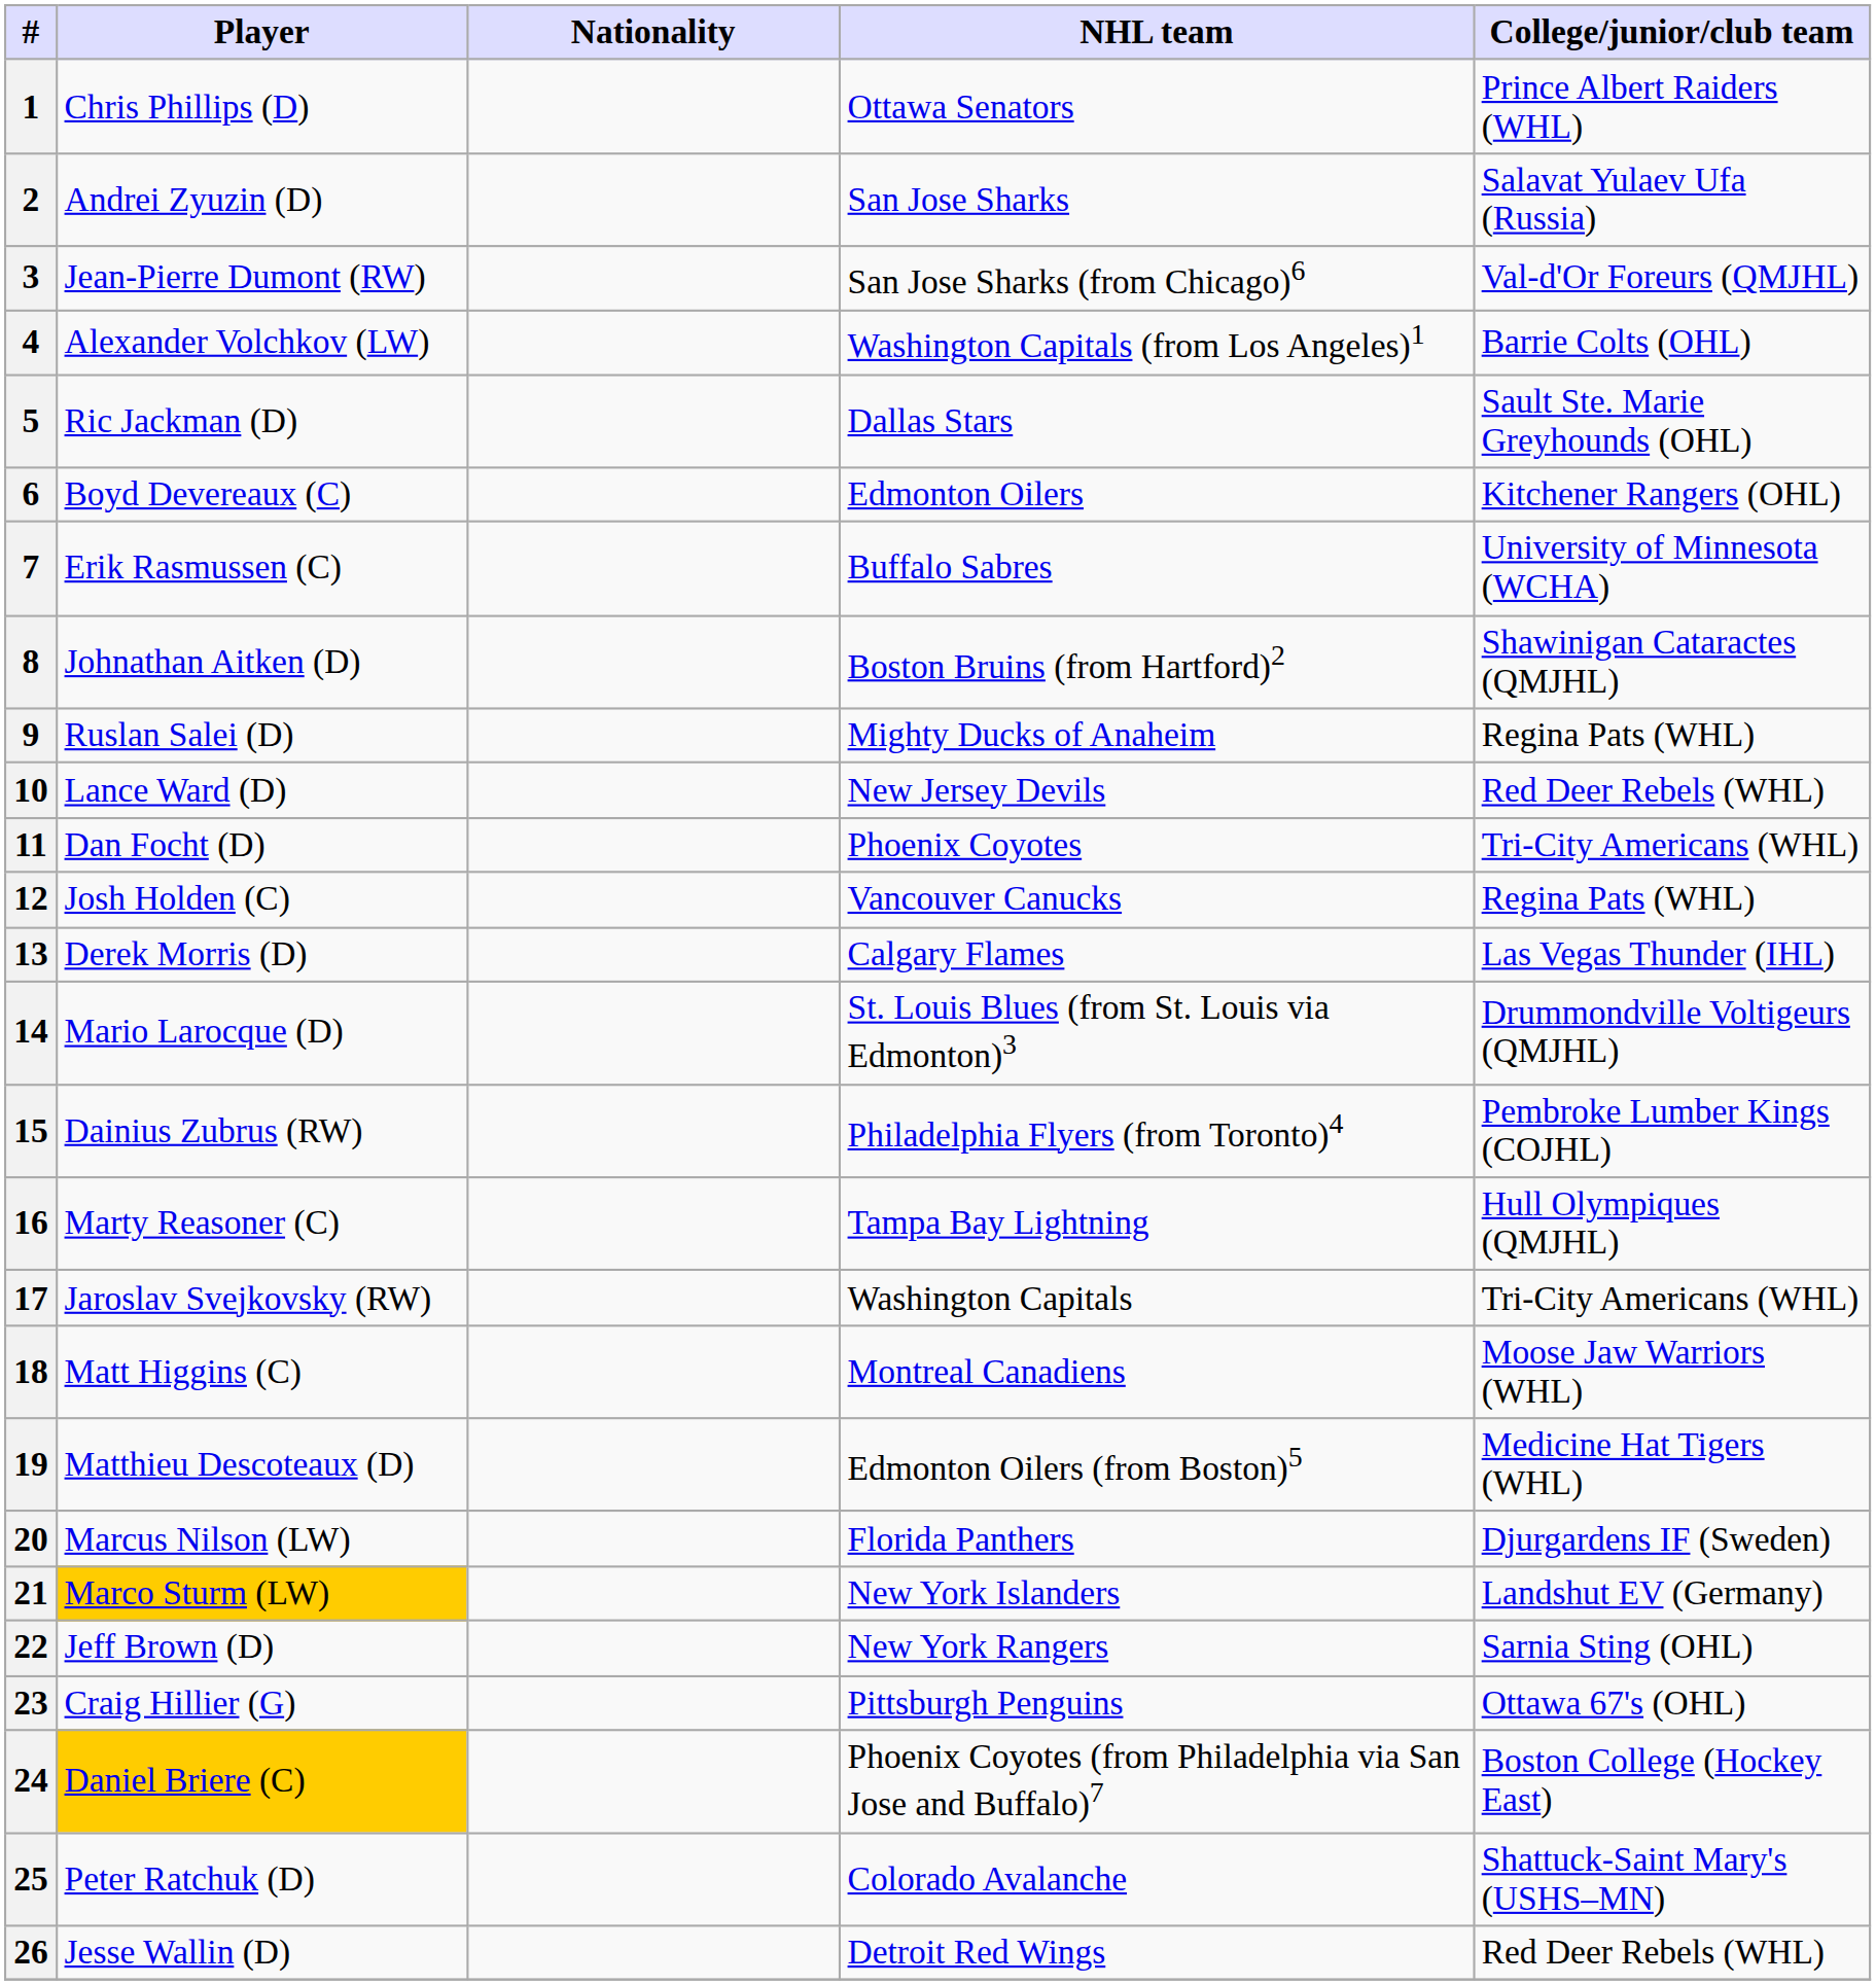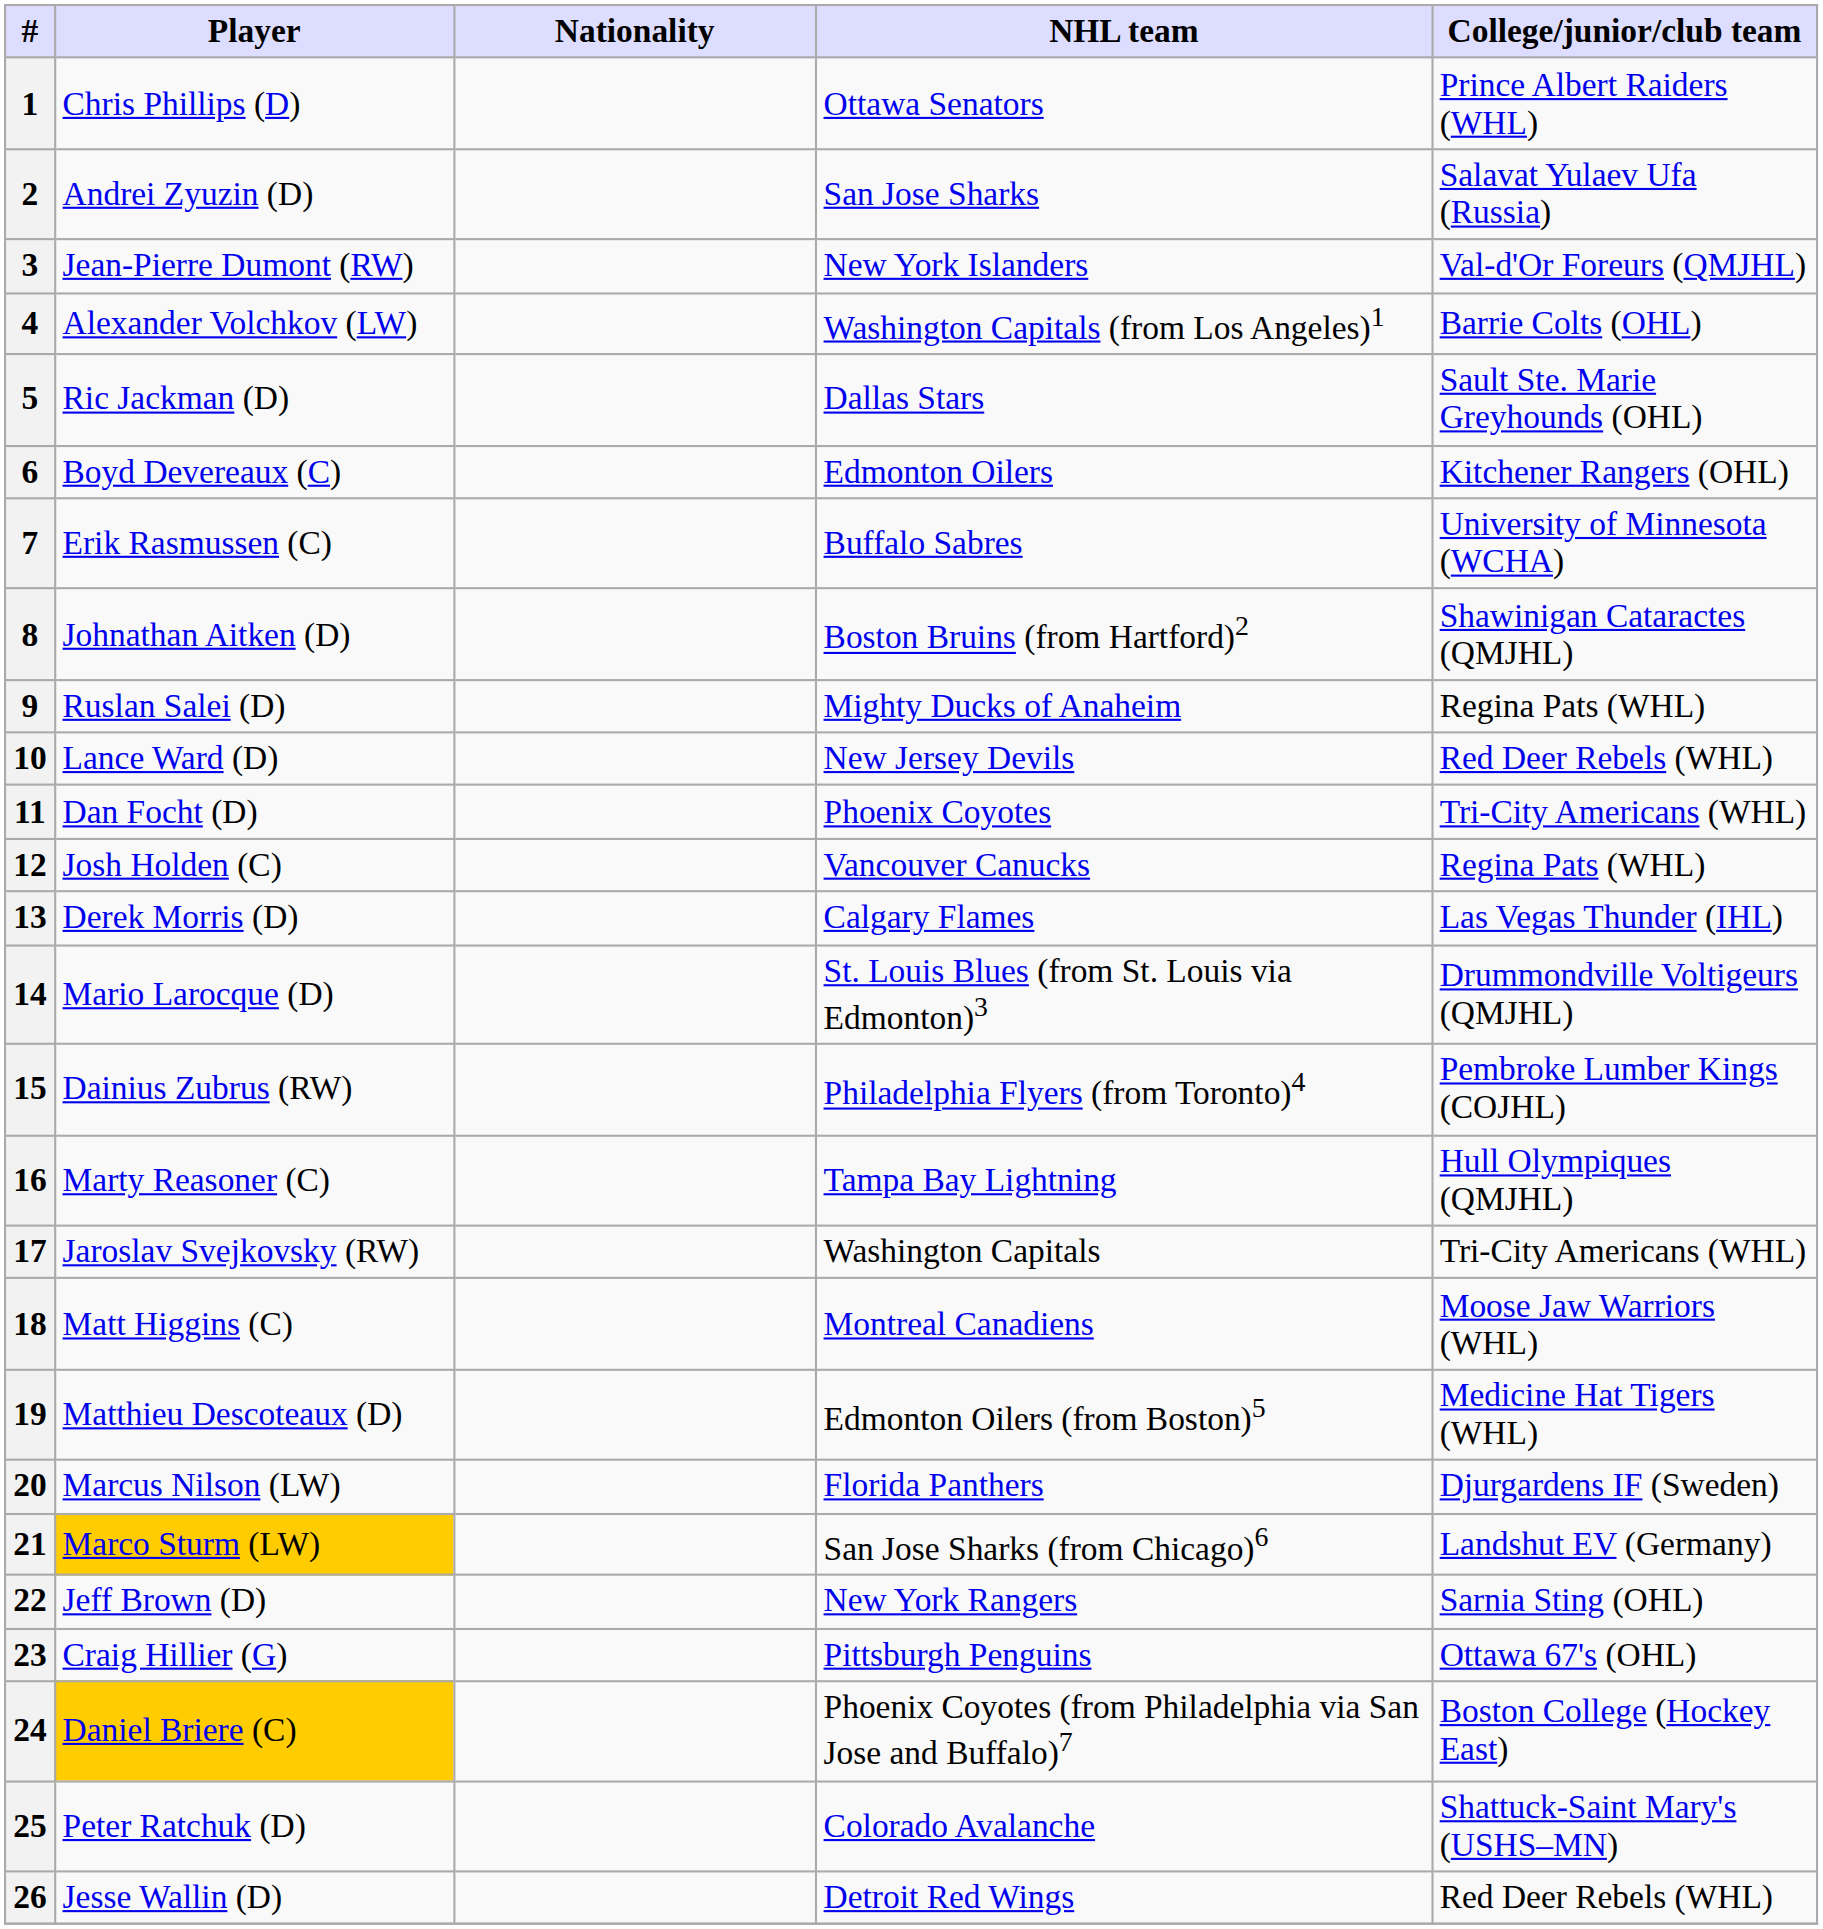3 | NHL team: San Jose Sharks (from Chicago)6 -> New York Islanders
21 | NHL team: New York Islanders -> San Jose Sharks (from Chicago)6
